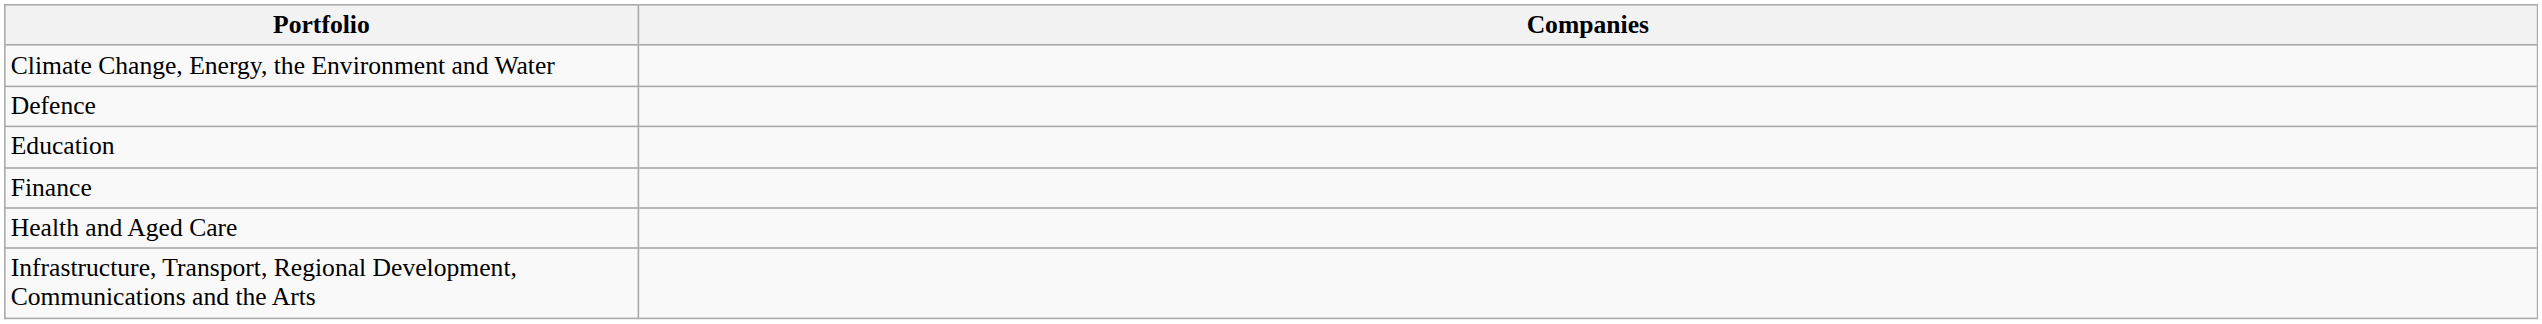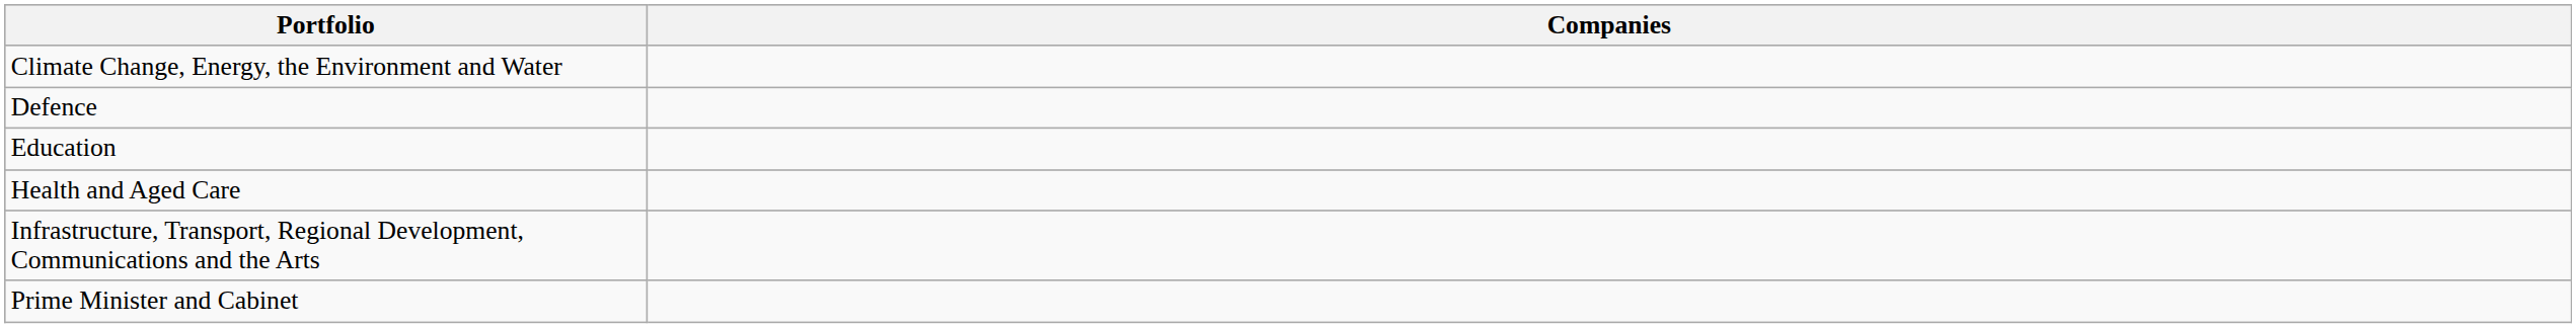- row: Finance
+ row: Prime Minister and Cabinet
